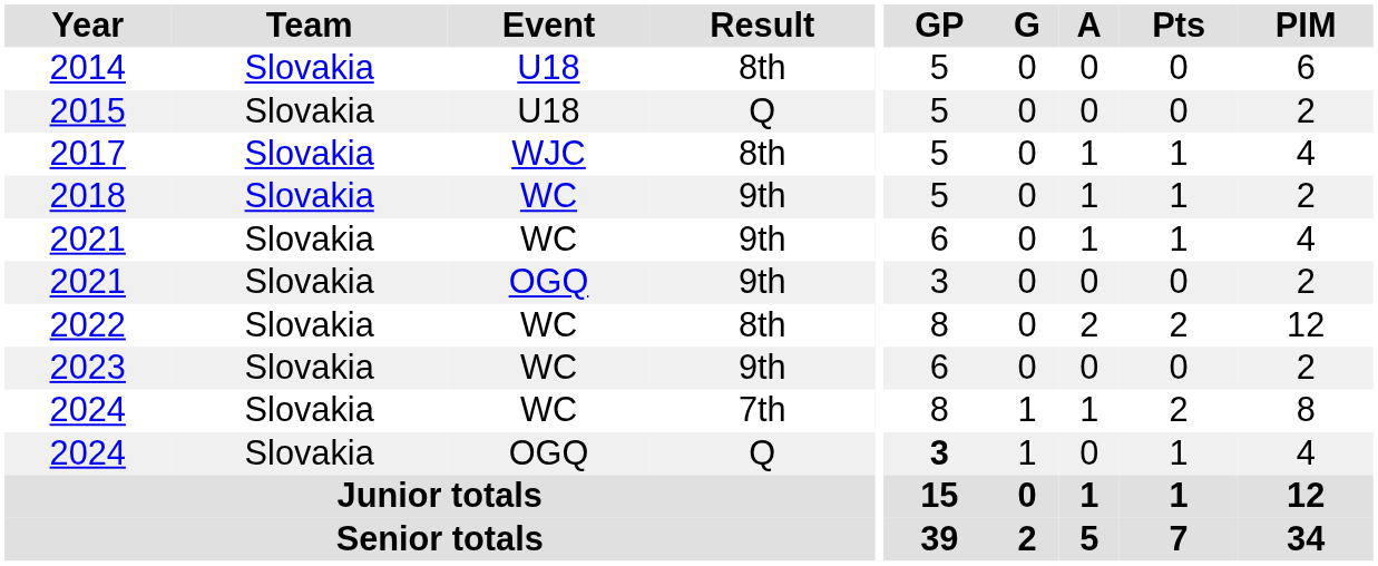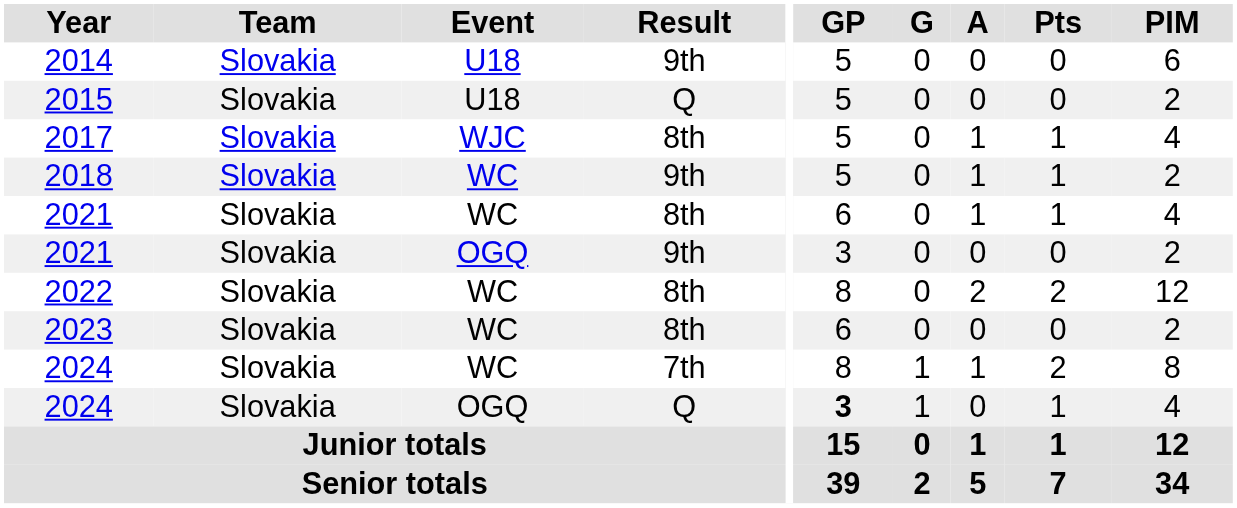2014 | Result: 8th -> 9th
2021 / WC | Result: 9th -> 8th
2023 | Result: 9th -> 8th
